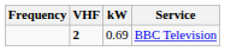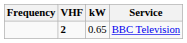BBC Television | kW: 0.69 -> 0.65
